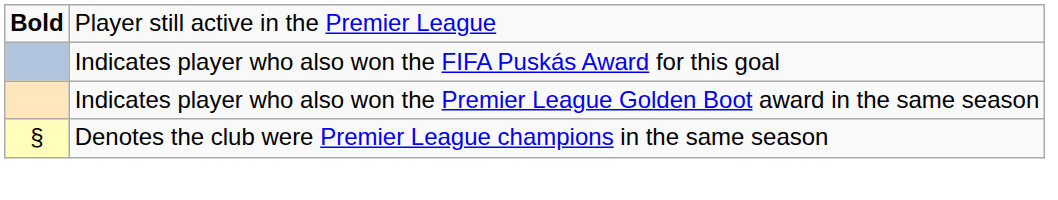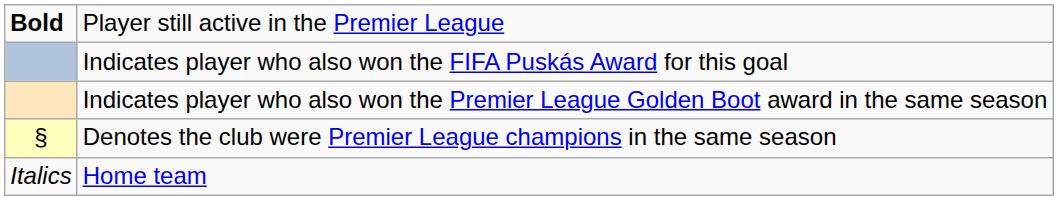+ row: Italics | Home team
